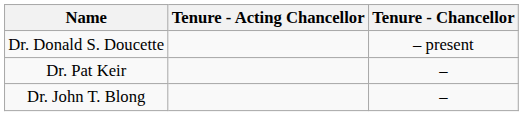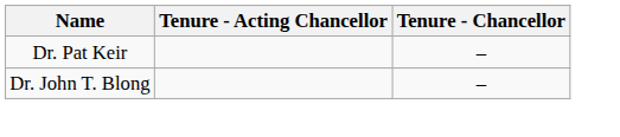- row: Dr. Donald S. Doucette | – present
